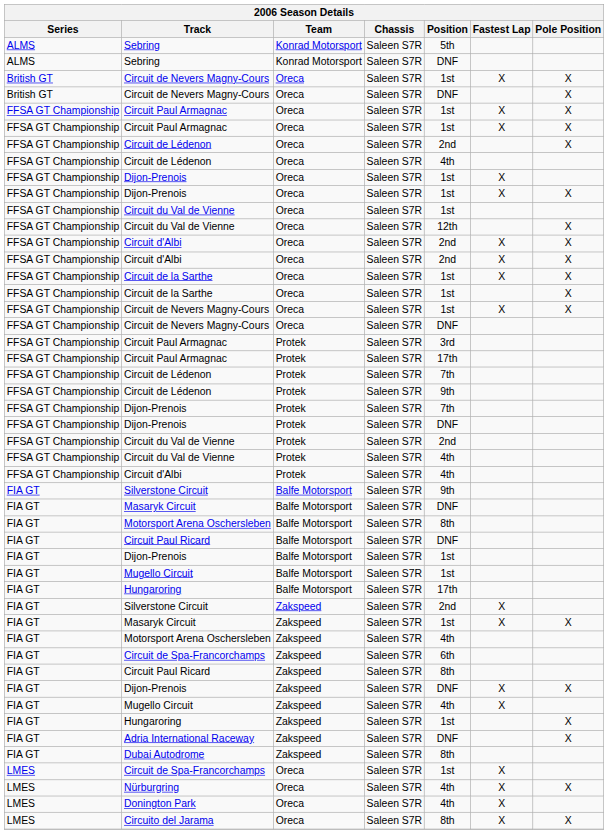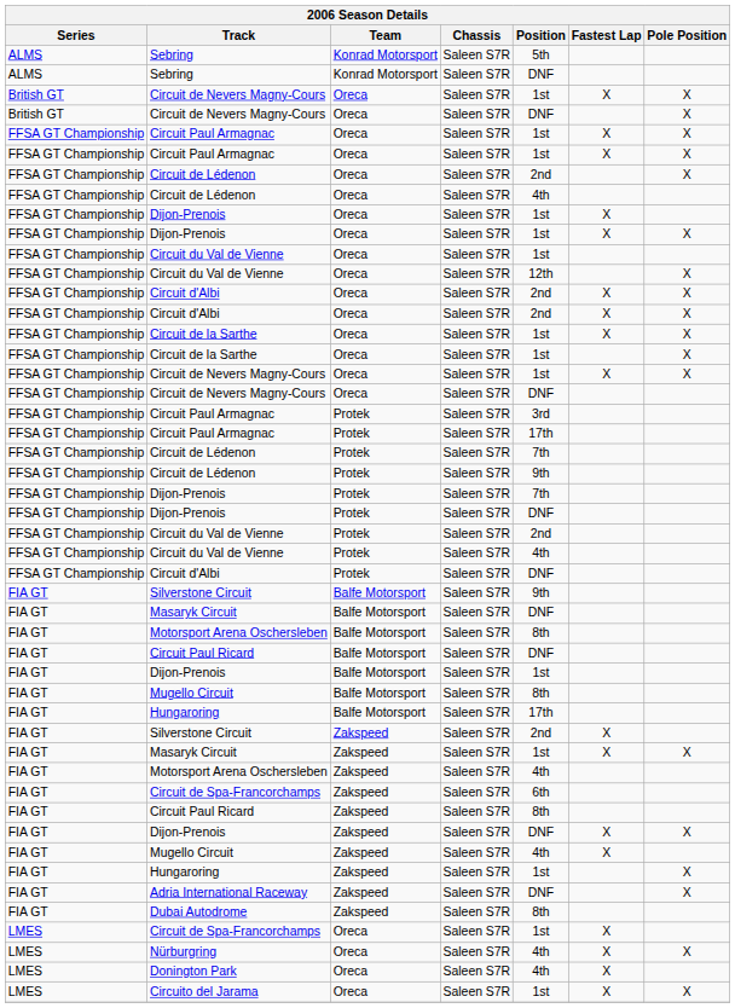Circuit d'Albi / Protek | Position: 4th -> DNF
Mugello Circuit / Balfe Motorsport | Position: 1st -> 8th
Circuito del Jarama | Position: 8th -> 1st
